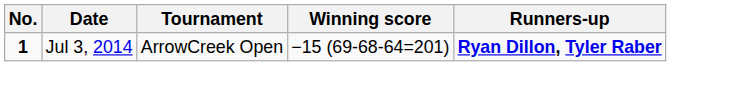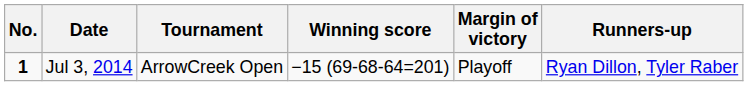+ column: Margin of victory | Playoff
Jul 3, 2014 | Runners-up: bold -> normal
